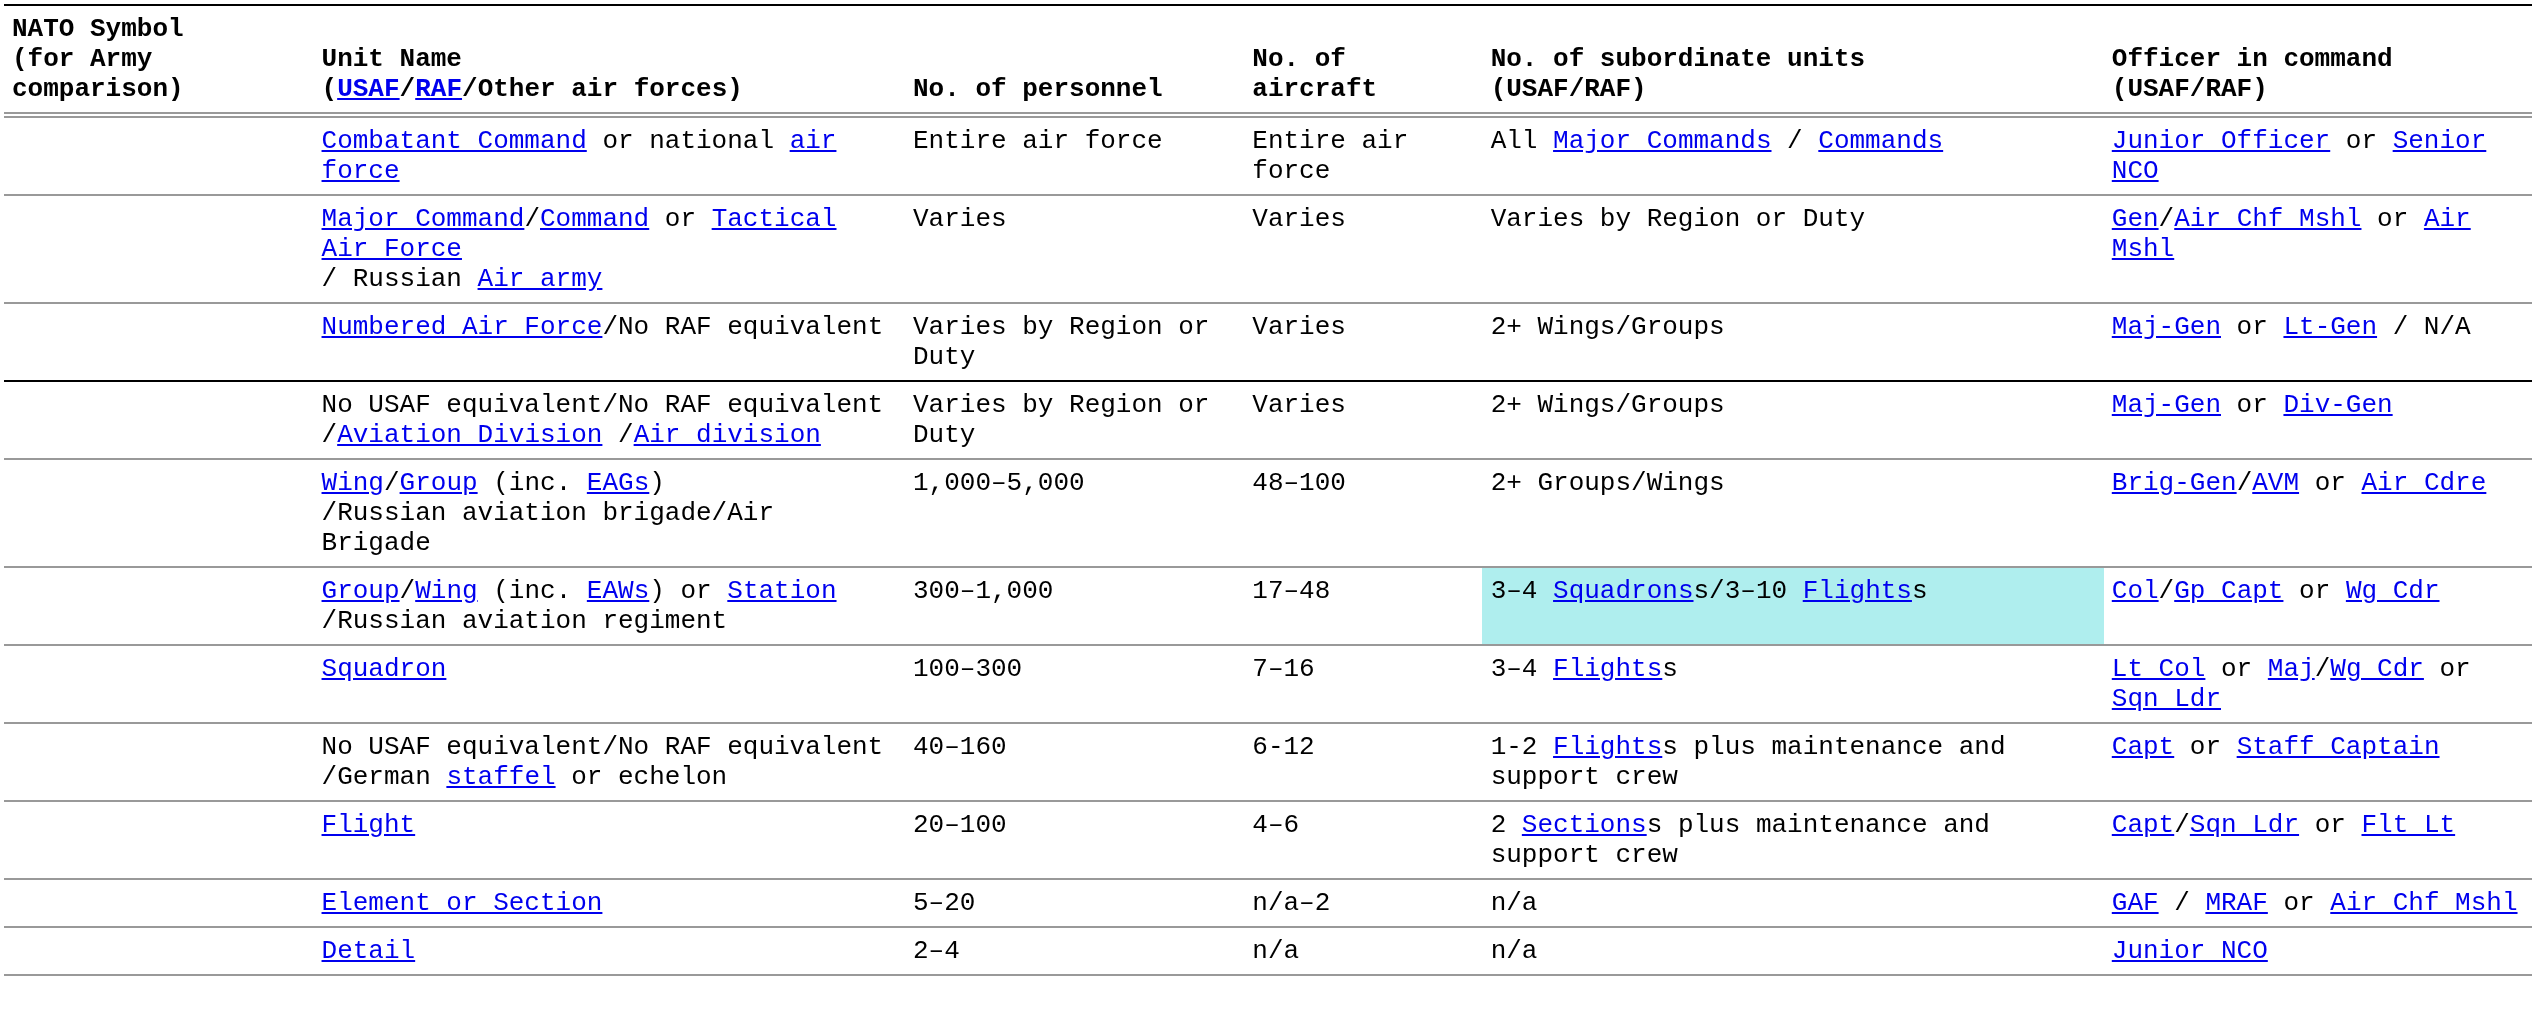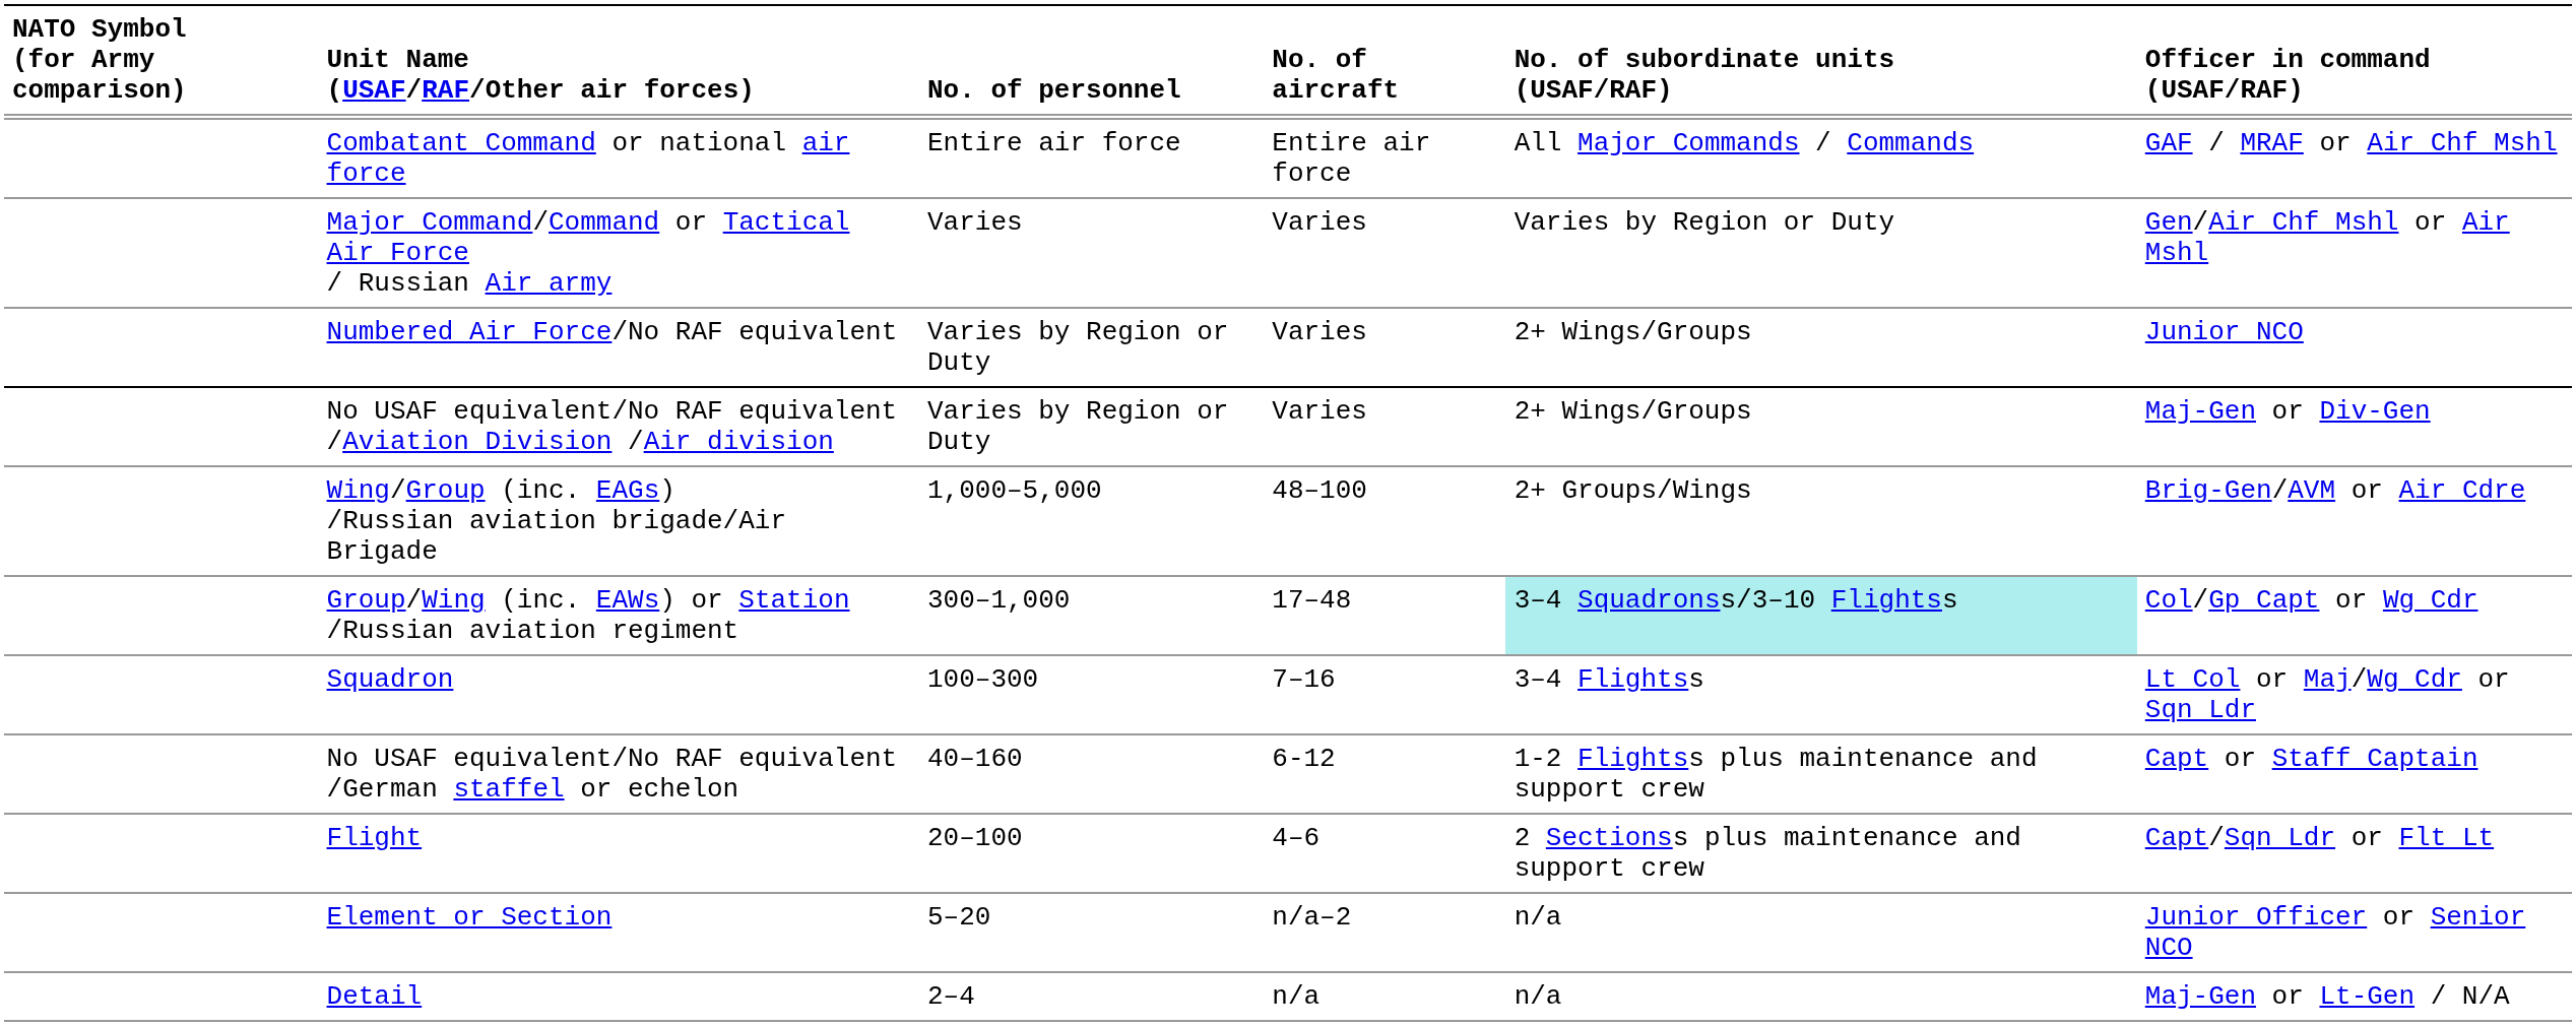Combatant Command or national air force | Officer in command (USAF/RAF): Junior Officer or Senior NCO -> GAF / MRAF or Air Chf Mshl
Numbered Air Force/No RAF equivalent | Officer in command (USAF/RAF): Maj-Gen or Lt-Gen / N/A -> Junior NCO
Element or Section | Officer in command (USAF/RAF): GAF / MRAF or Air Chf Mshl -> Junior Officer or Senior NCO
Detail | Officer in command (USAF/RAF): Junior NCO -> Maj-Gen or Lt-Gen / N/A
